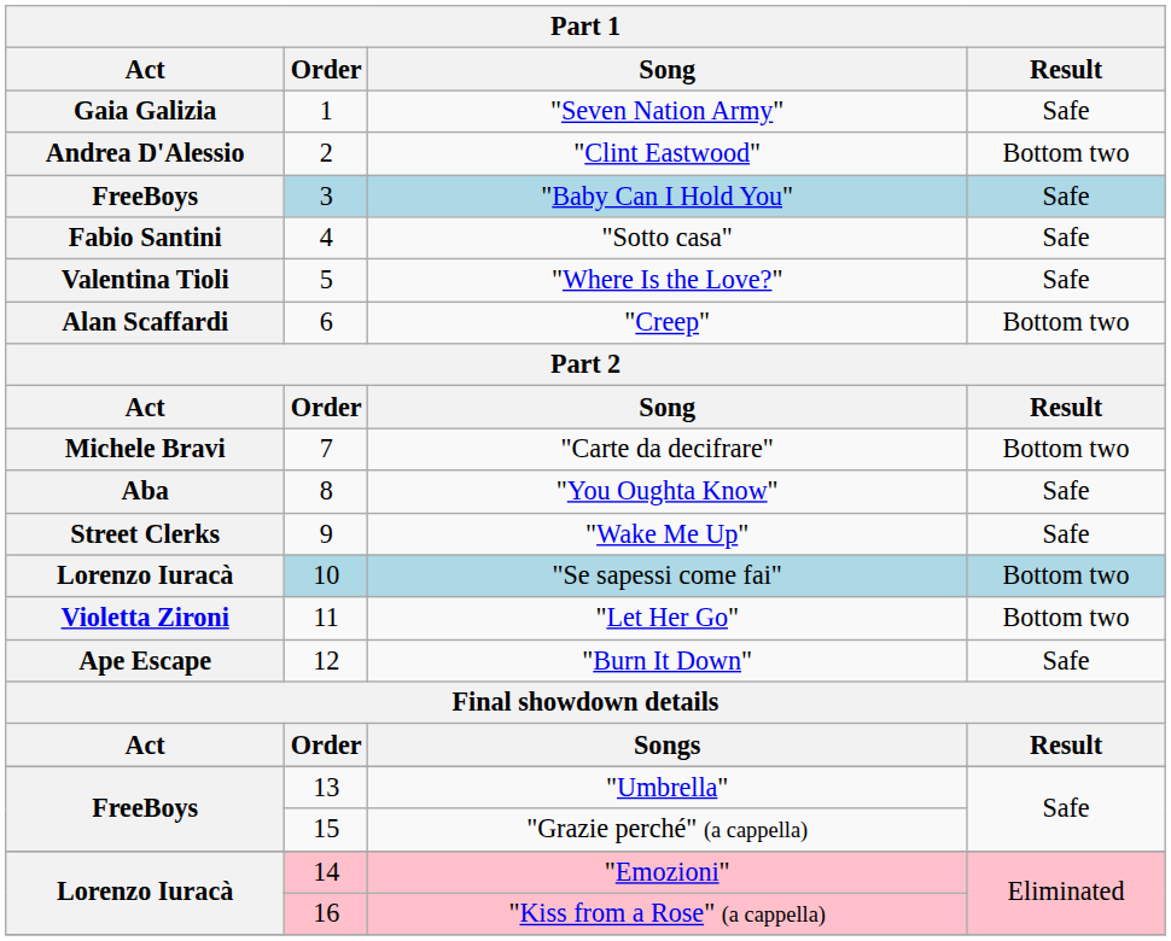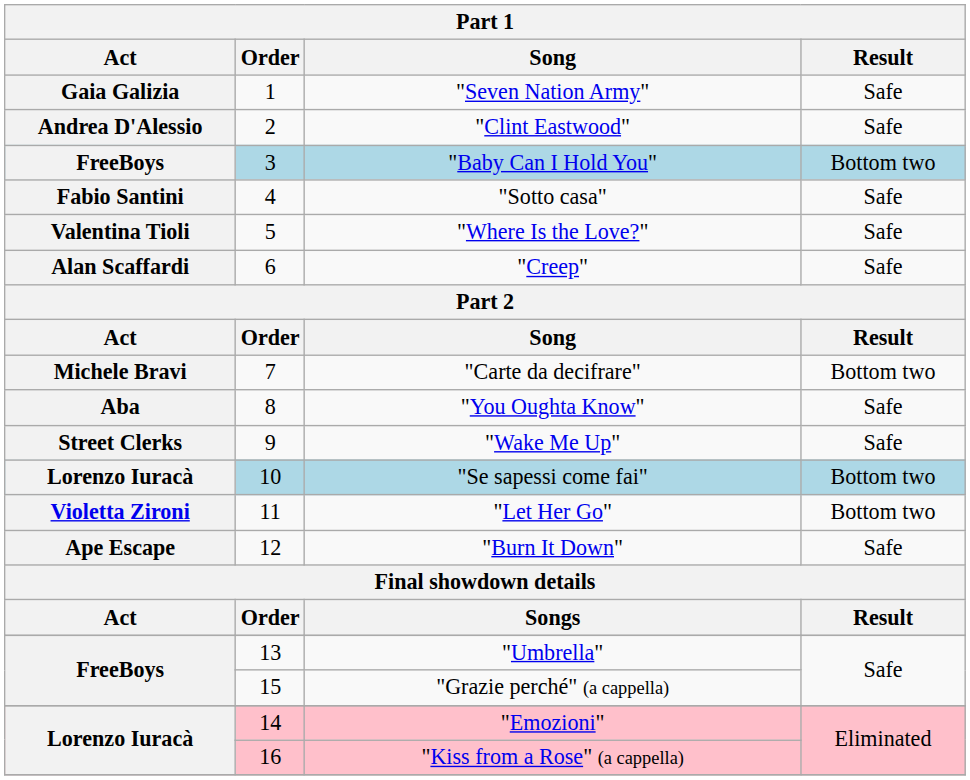"Clint Eastwood" | Result: Bottom two -> Safe
"Baby Can I Hold You" | Result: Safe -> Bottom two
"Creep" | Result: Bottom two -> Safe
